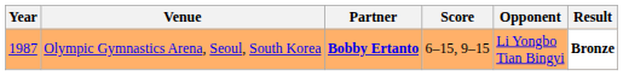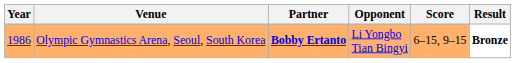columns swapped: Opponent <-> Score
Olympic Gymnastics Arena, Seoul, South Korea | Year: 1987 -> 1986
